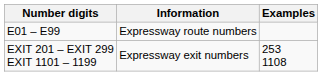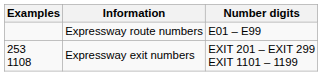columns swapped: Examples <-> Number digits
